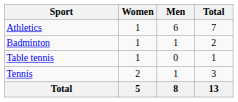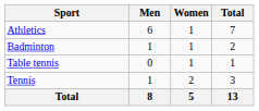columns swapped: Men <-> Women
